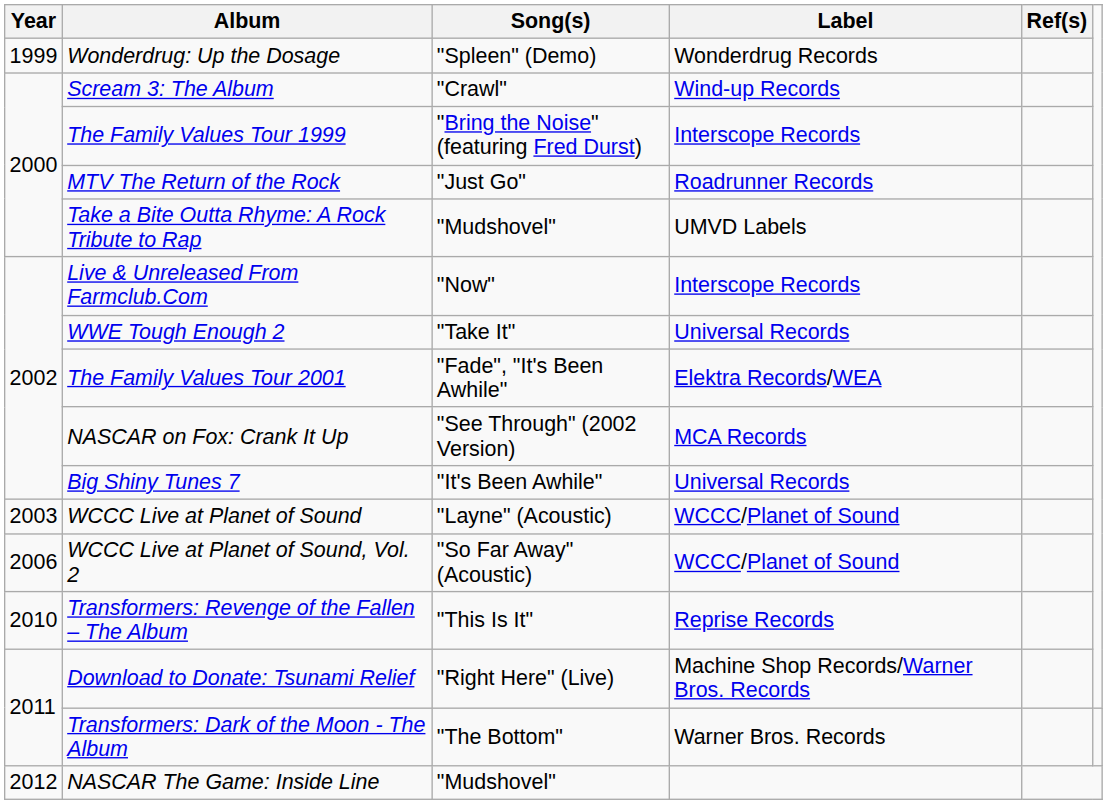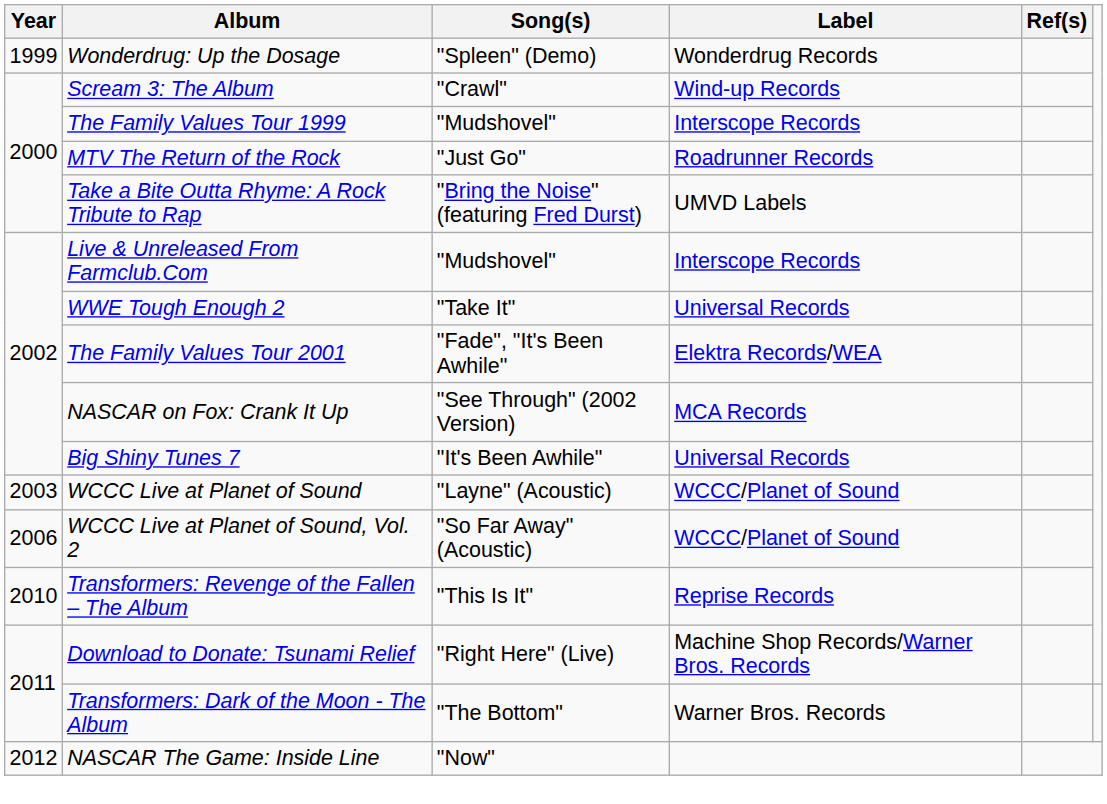The Family Values Tour 1999 | Song(s): "Bring the Noise" (featuring Fred Durst) -> "Mudshovel"
Take a Bite Outta Rhyme: A Rock Tribute to Rap | Song(s): "Mudshovel" -> "Bring the Noise" (featuring Fred Durst)
Live & Unreleased From Farmclub.Com | Song(s): "Now" -> "Mudshovel"
NASCAR The Game: Inside Line | Song(s): "Mudshovel" -> "Now"
